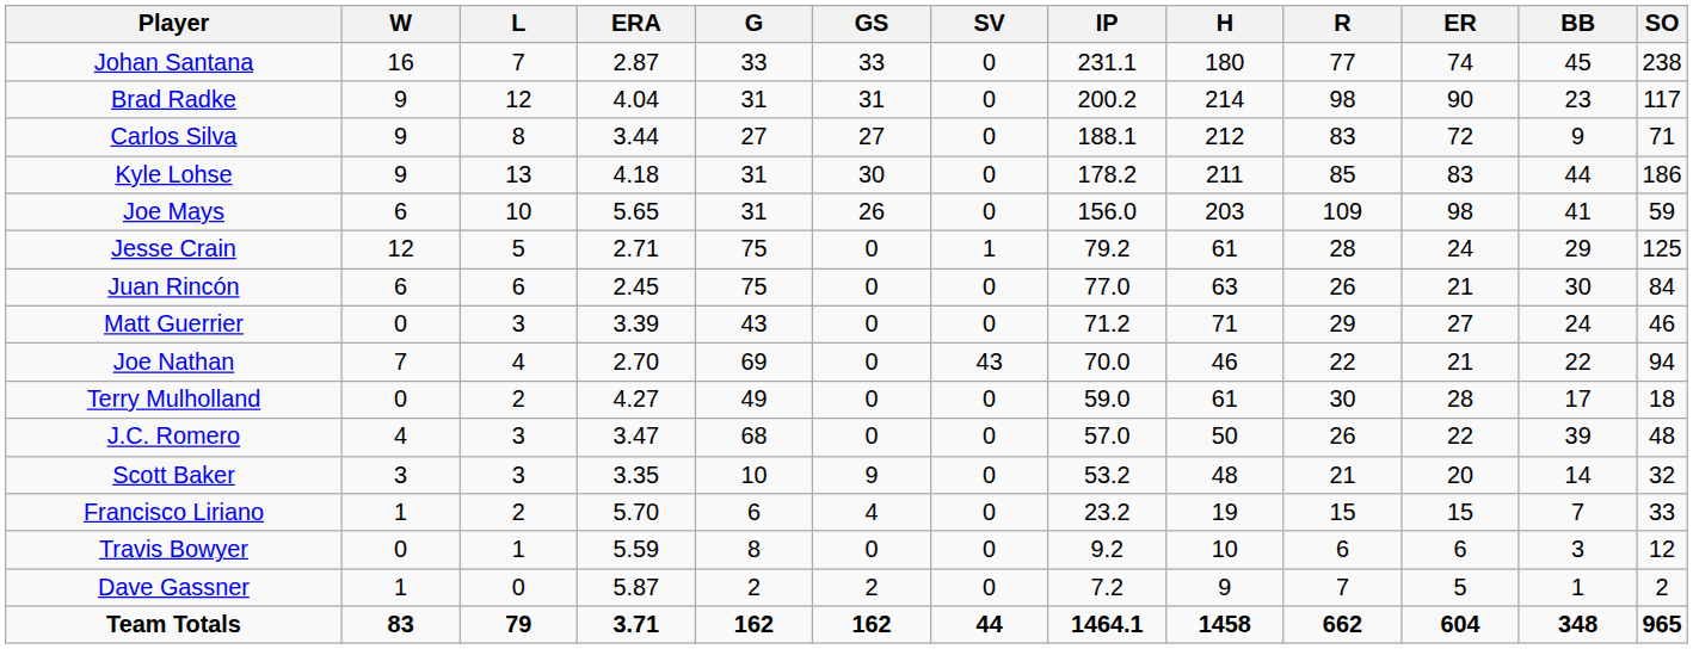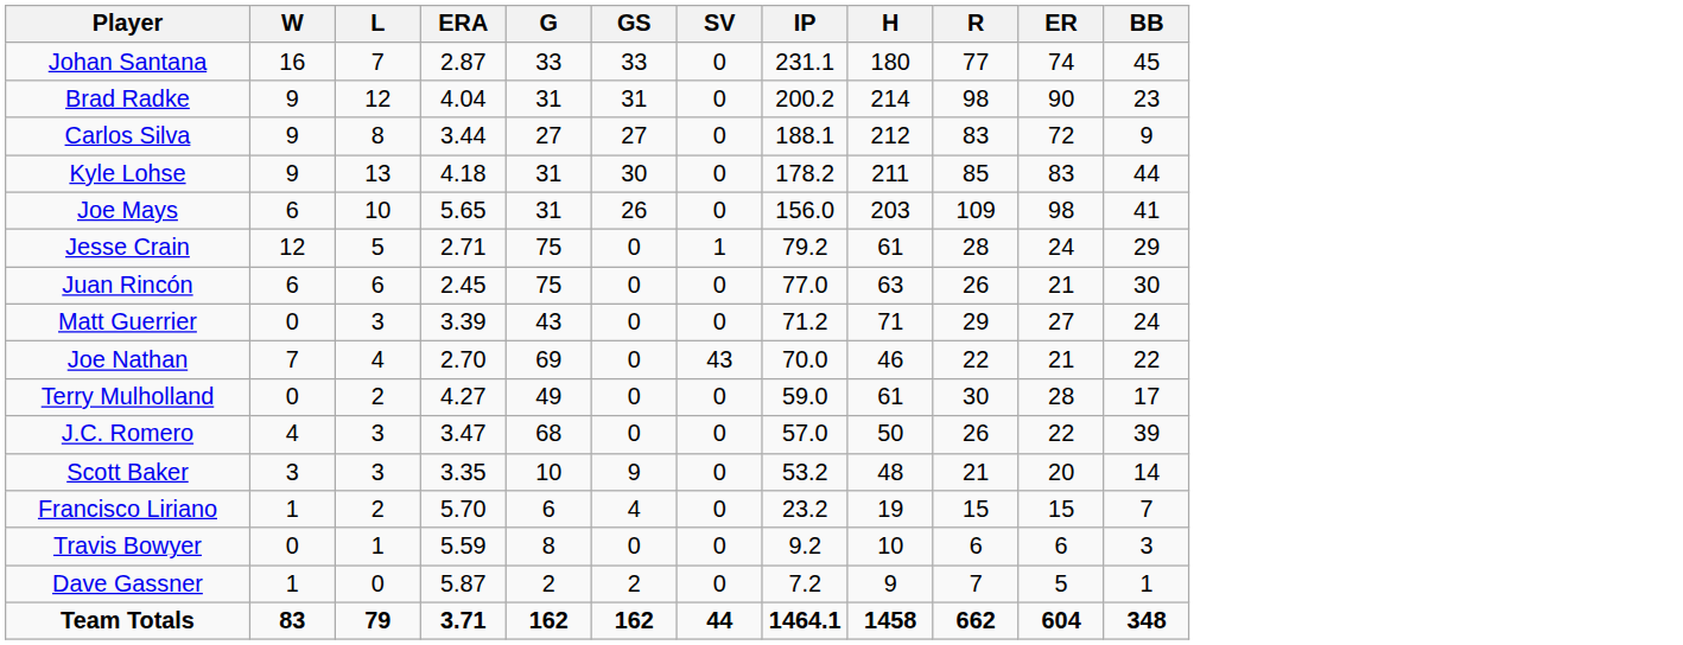- column: SO | 238 | 117 | 71 | 186 | 59 | 125 | 84 | 46 | 94 | 18 | 48 | 32 | 33 | 12 | 2 | 965
